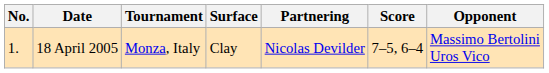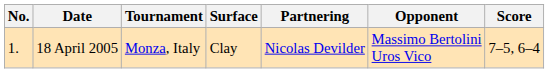columns swapped: Opponent <-> Score
